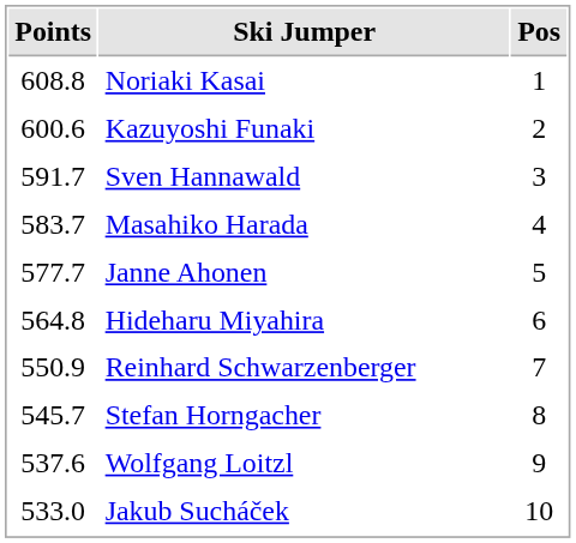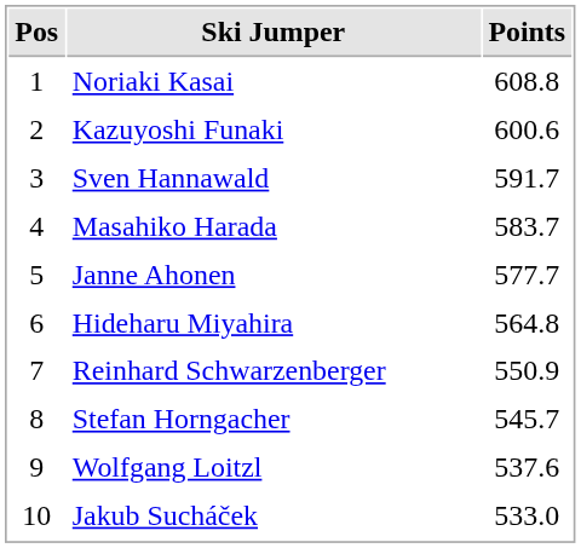columns swapped: Pos <-> Points
